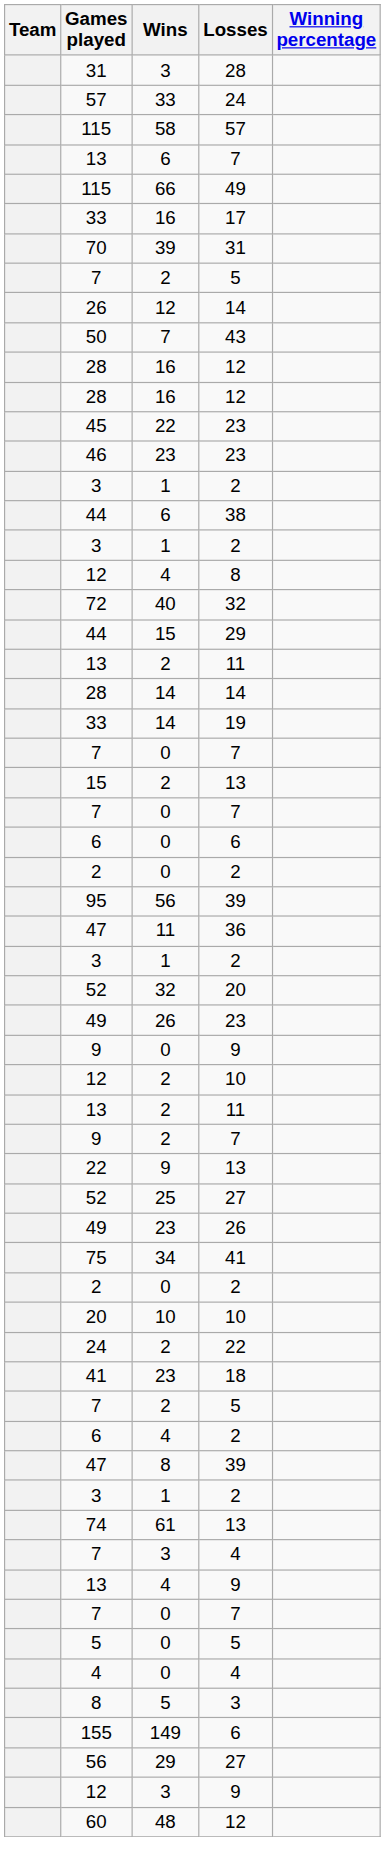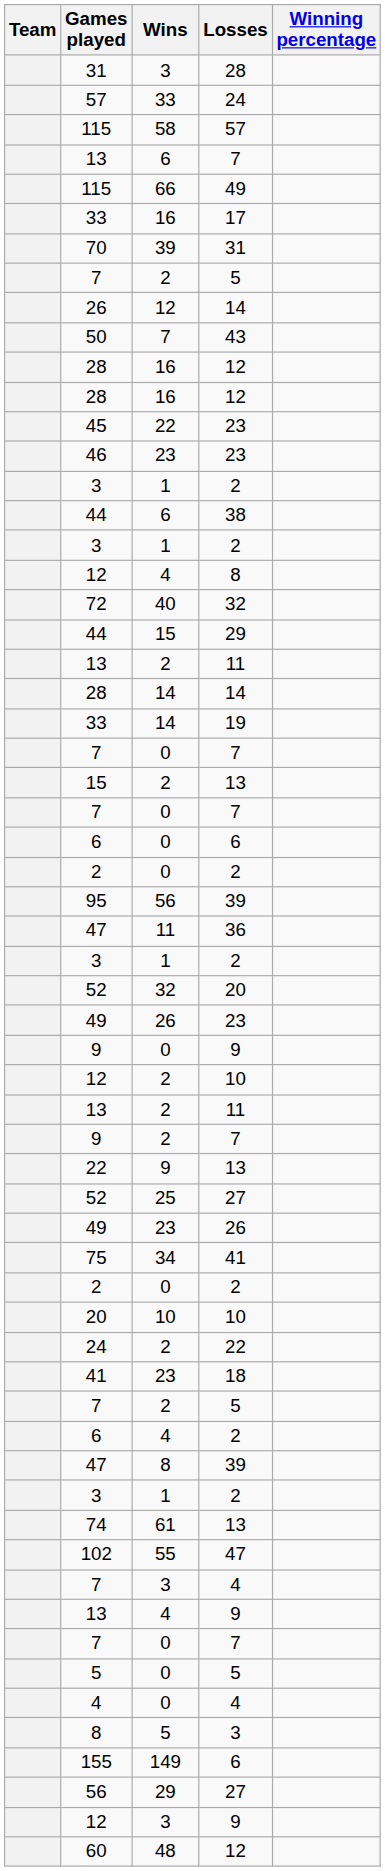+ row: 102 | 55 | 47
